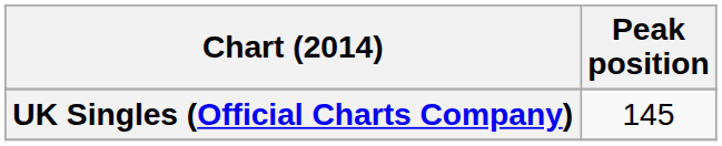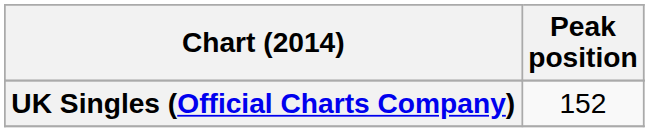UK Singles (Official Charts Company) | Peak position: 145 -> 152
